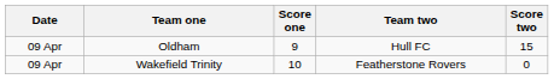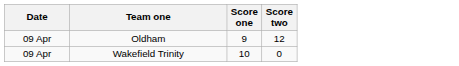- column: Team two | Hull FC | Featherstone Rovers
Oldham | Score two: 15 -> 12
